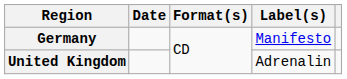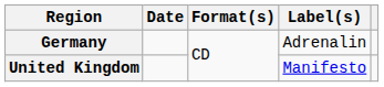Germany | Label(s): Manifesto -> Adrenalin
United Kingdom | Label(s): Adrenalin -> Manifesto
